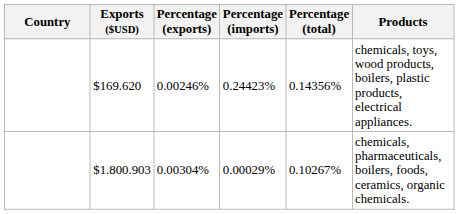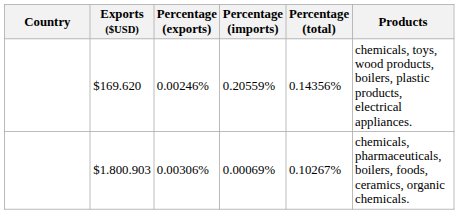$169.620 | Percentage (imports): 0.24423% -> 0.20559%
$1.800.903 | Percentage (exports): 0.00304% -> 0.00306%
$1.800.903 | Percentage (imports): 0.00029% -> 0.00069%
